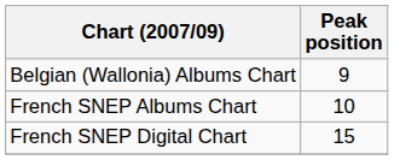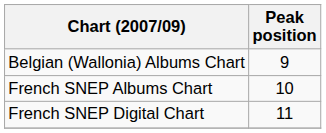French SNEP Digital Chart | Peak position: 15 -> 11
